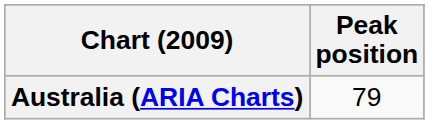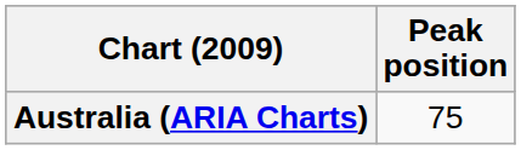Australia (ARIA Charts) | Peak position: 79 -> 75
